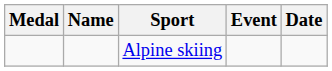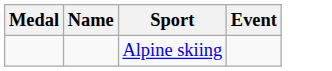- column: Date
